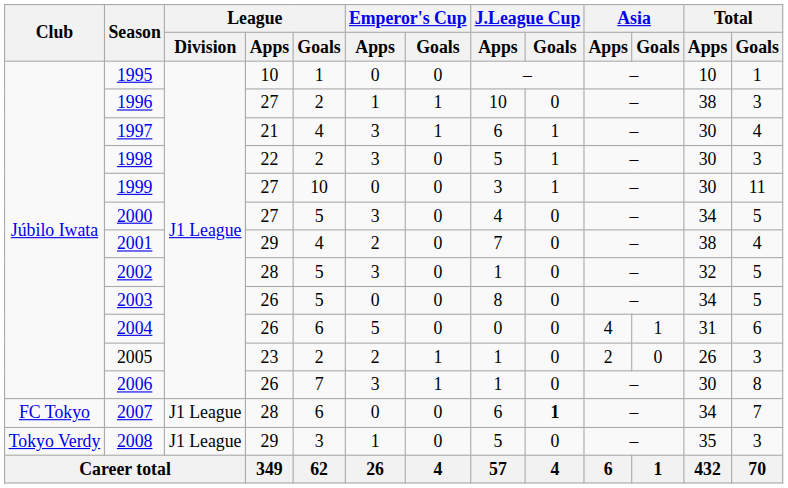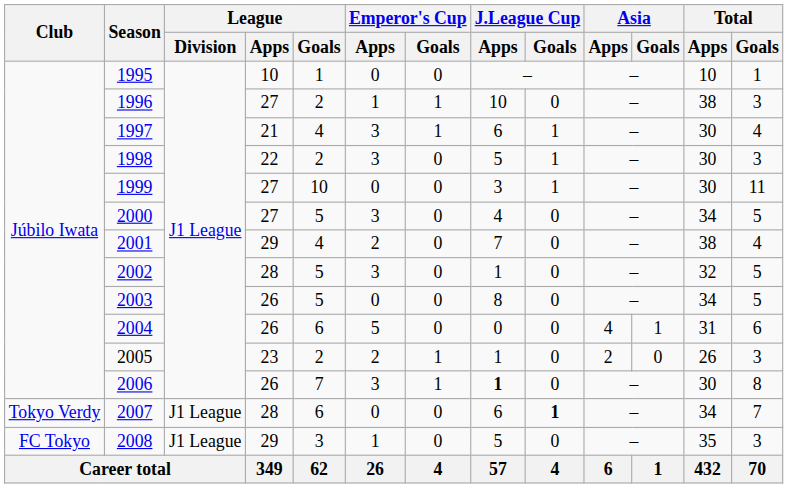2006 | J.League Cup / Apps: normal -> bold
2007 | Club: FC Tokyo -> Tokyo Verdy
2008 | Club: Tokyo Verdy -> FC Tokyo
